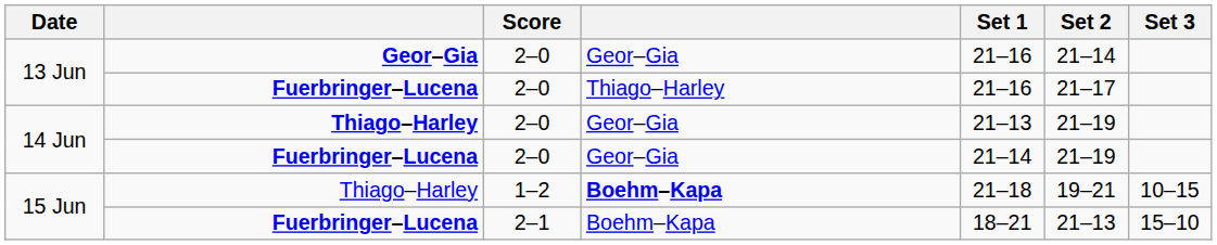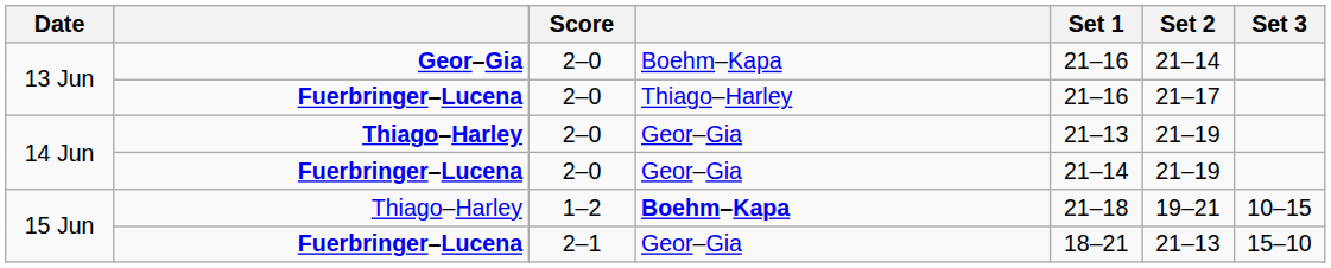13 Jun / Geor–Gia | column 4: Geor–Gia -> Boehm–Kapa
15 Jun / Fuerbringer–Lucena | column 4: Boehm–Kapa -> Geor–Gia
